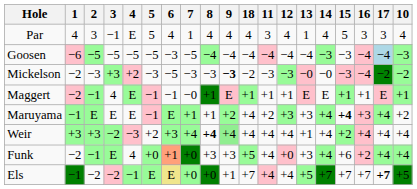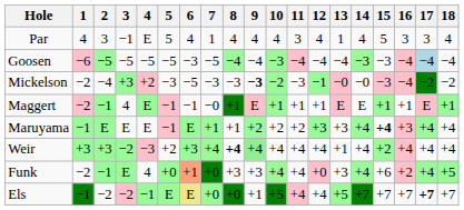columns swapped: 10 <-> 18
Mickelson | 2: −3 -> −4
Mickelson | 12: −3 -> −1
